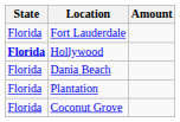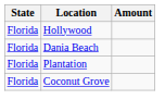- row: Florida | Fort Lauderdale
Hollywood | State: bold -> normal
